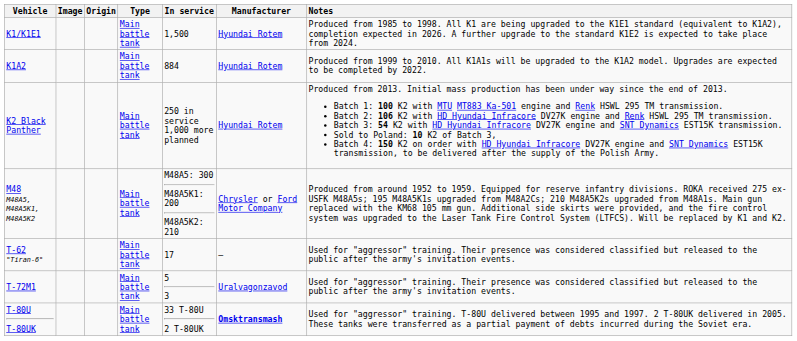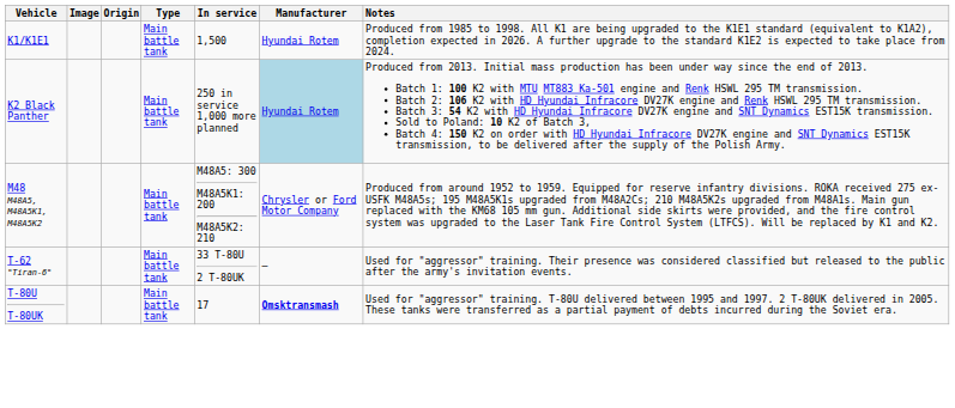- row: K1A2 | Main battle tank | 884 | Hyundai Rotem | Produced from 1999 to 2010. All K1A1s will be upgraded to the K1A2 model. Upgrades are expected to be completed by 2022.
K2 Black Panther | Manufacturer: no background -> lightblue background
T-62 "Tiran-6" | In service: 17 -> 33 T-80U 2 T-80UK
- row: T-72M1 | Main battle tank | 5 3 | Uralvagonzavod | Used for "aggressor" training. Their presence was considered classified but released to the public after the army's invitation events.
T-80U T-80UK | In service: 33 T-80U 2 T-80UK -> 17
